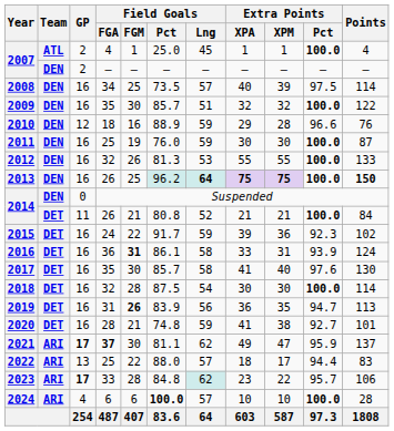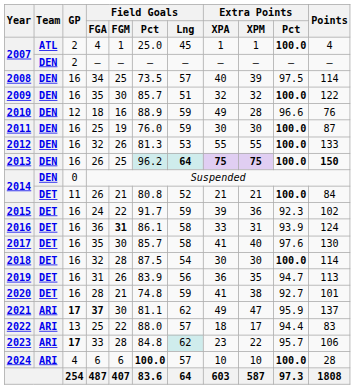2010 | Extra Points / XPA: 29 -> 49
2019 | Field Goals / FGM: bold -> normal
